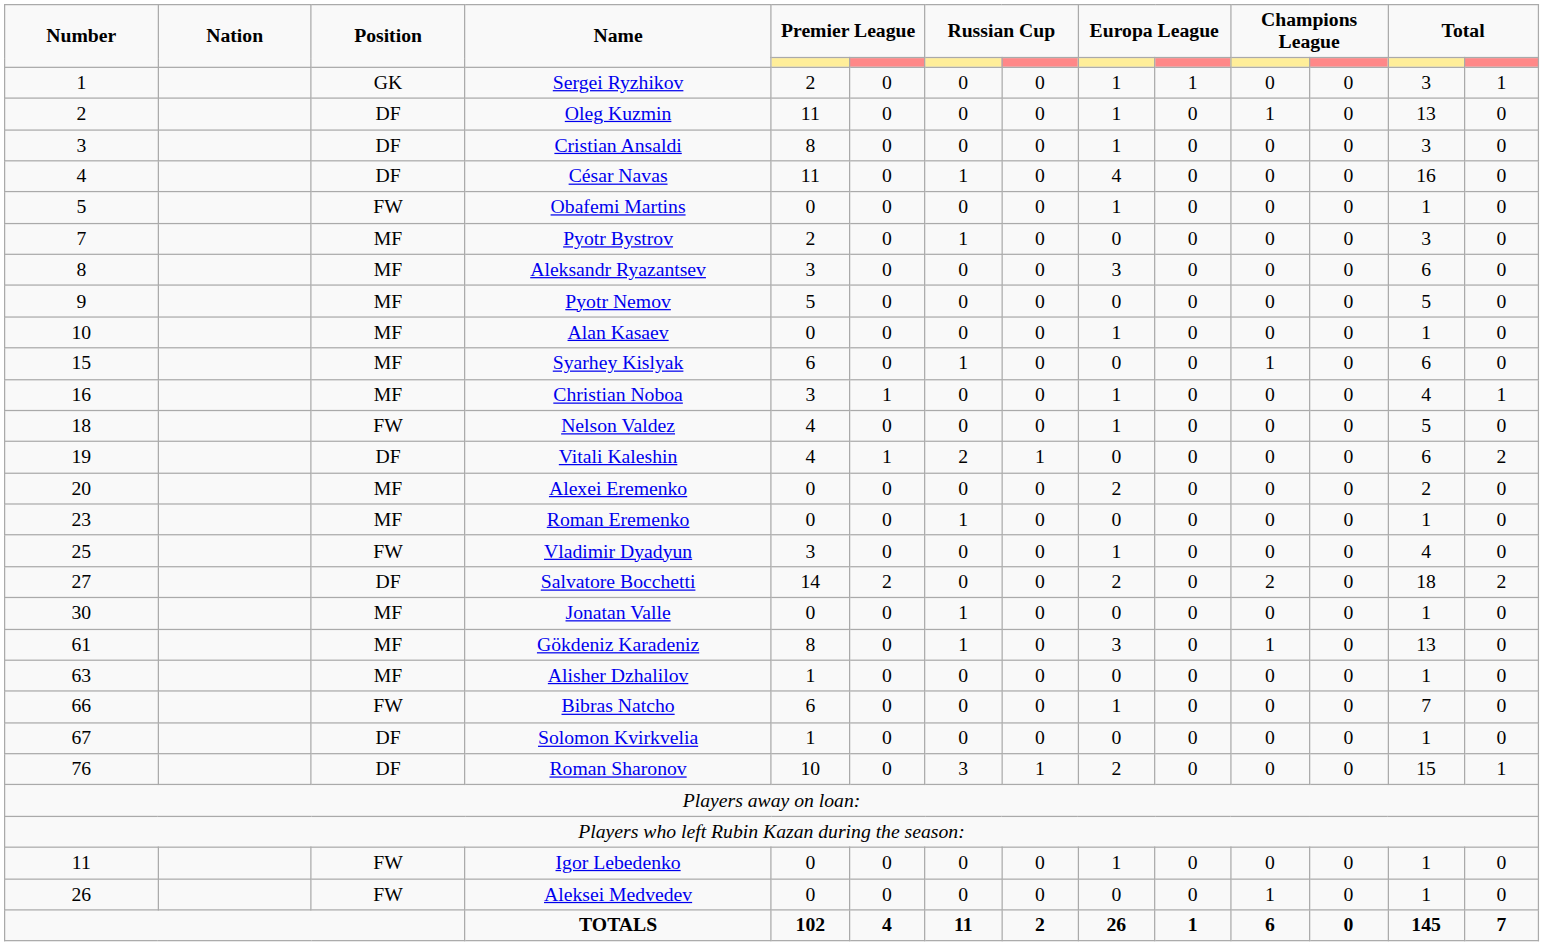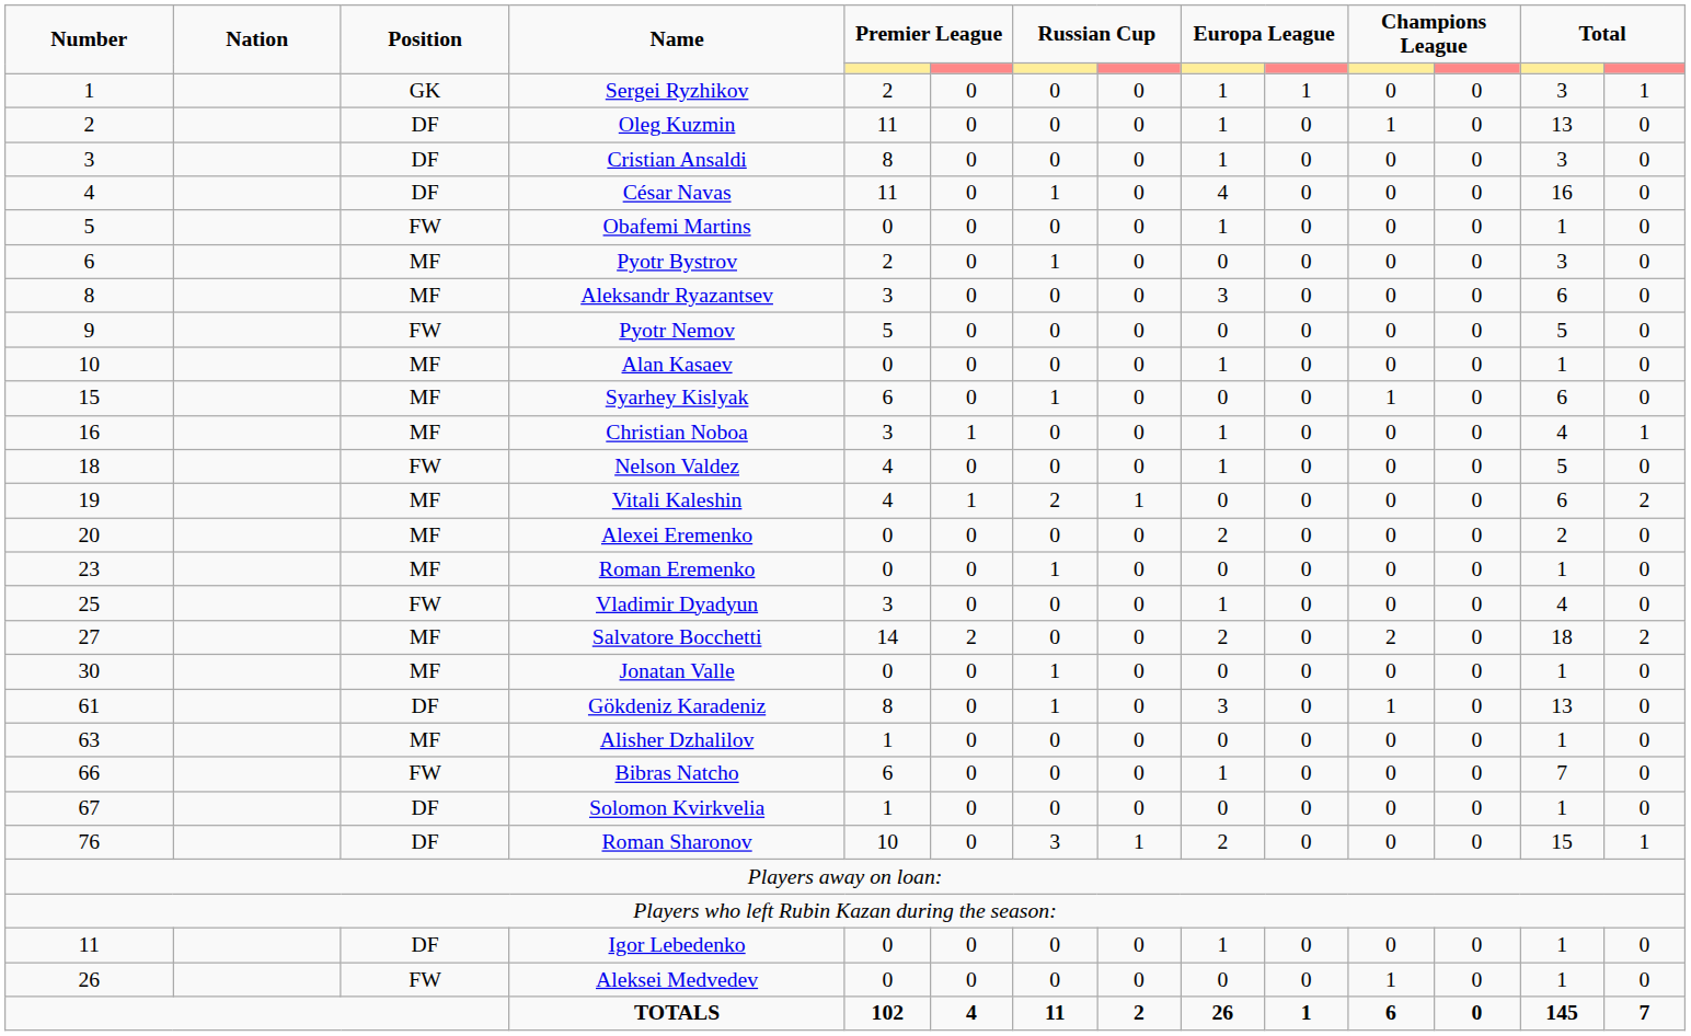Pyotr Bystrov | Number: 7 -> 6
Pyotr Nemov | Position: MF -> FW
Vitali Kaleshin | Position: DF -> MF
Salvatore Bocchetti | Position: DF -> MF
Gökdeniz Karadeniz | Position: MF -> DF
Igor Lebedenko | Position: FW -> DF
